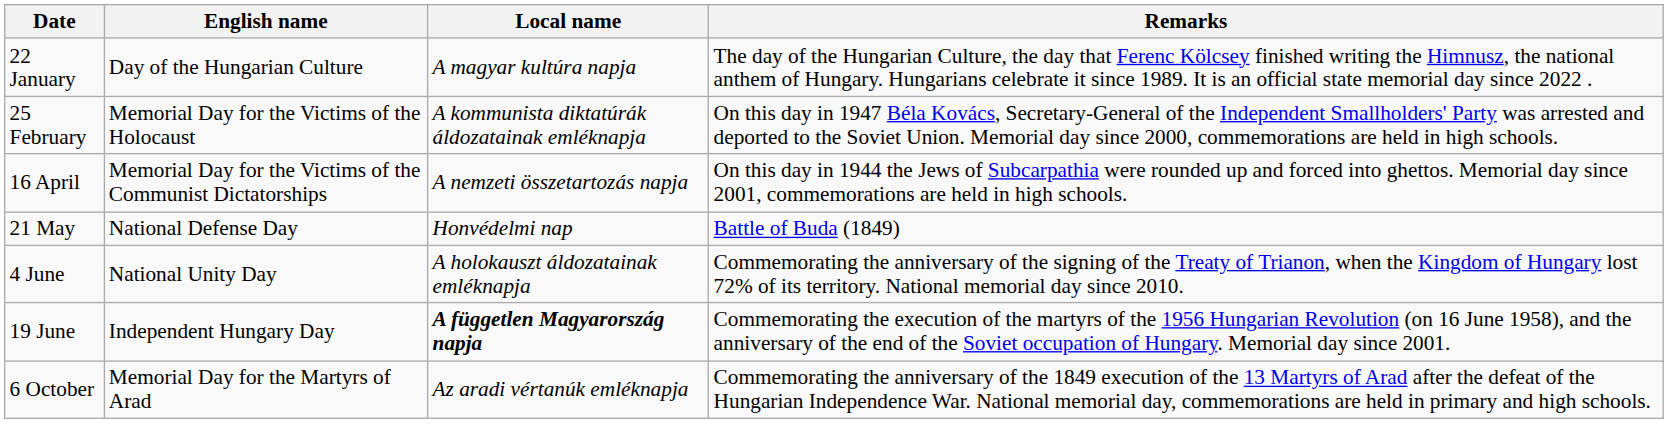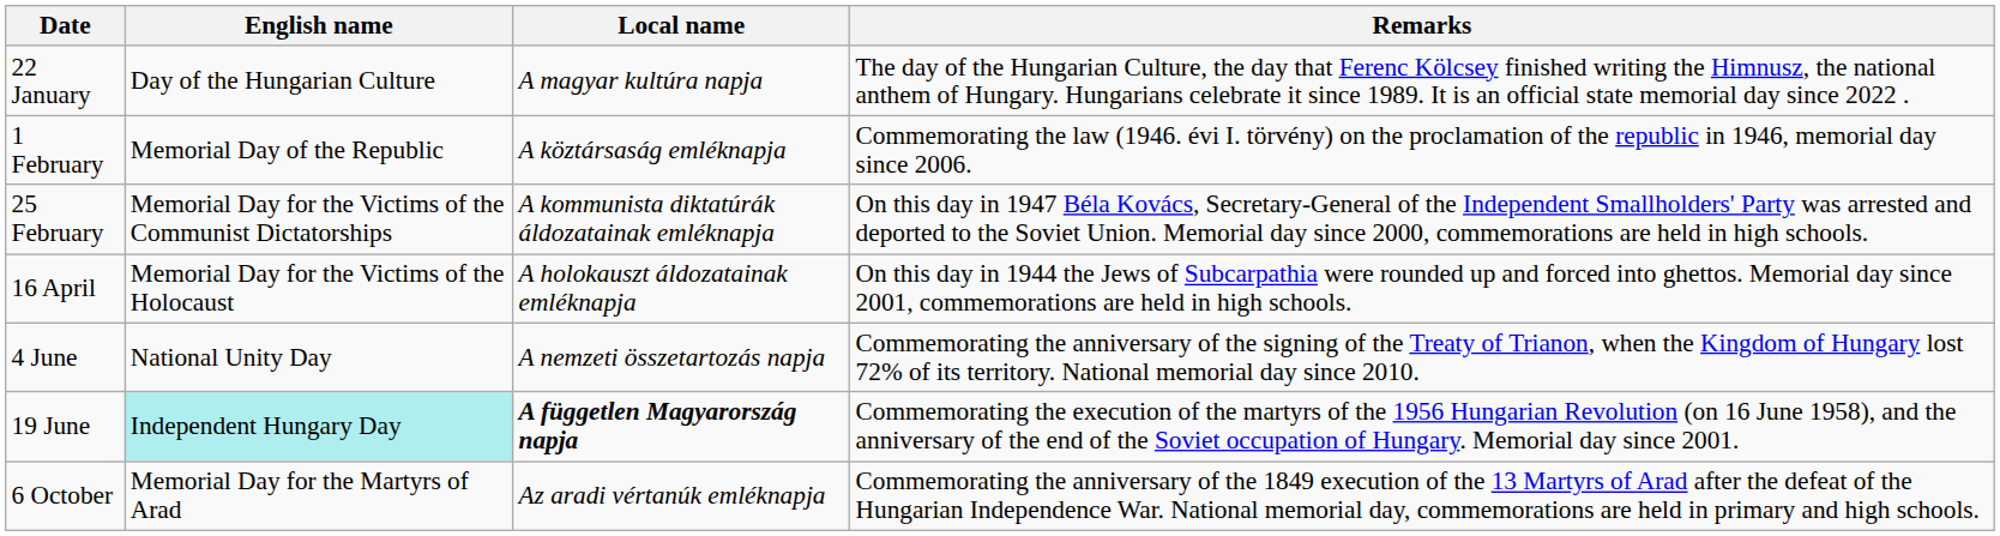+ row: 1 February | Memorial Day of the Republic | A köztársaság emléknapja | Commemorating the law (1946. évi I. törvény) on the proclamation of the republic in 1946, memorial day since 2006.
25 February | English name: Memorial Day for the Victims of the Holocaust -> Memorial Day for the Victims of the Communist Dictatorships
16 April | English name: Memorial Day for the Victims of the Communist Dictatorships -> Memorial Day for the Victims of the Holocaust
16 April | Local name: A nemzeti összetartozás napja -> A holokauszt áldozatainak emléknapja
- row: 21 May | National Defense Day | Honvédelmi nap | Battle of Buda (1849)
4 June | Local name: A holokauszt áldozatainak emléknapja -> A nemzeti összetartozás napja
19 June | English name: no background -> paleturquoise background
